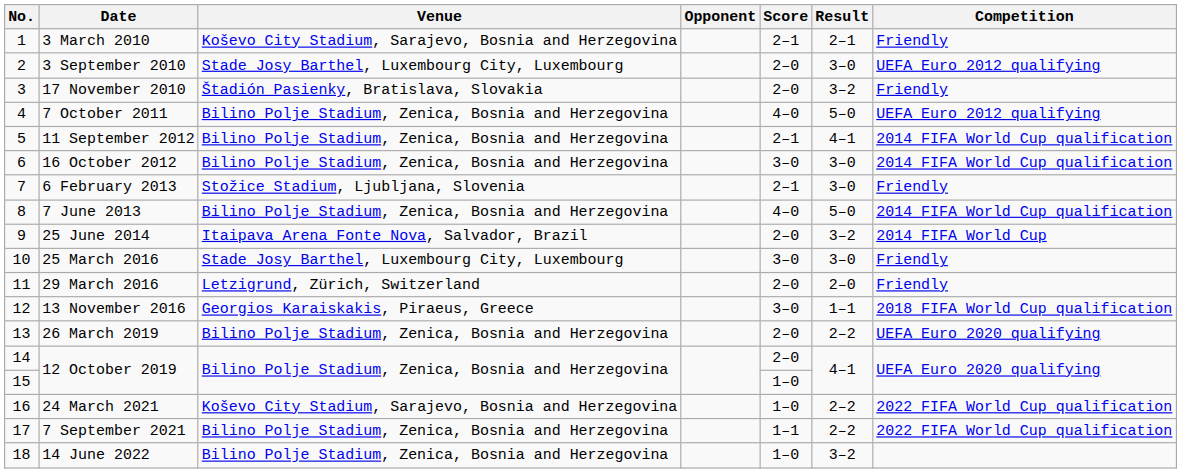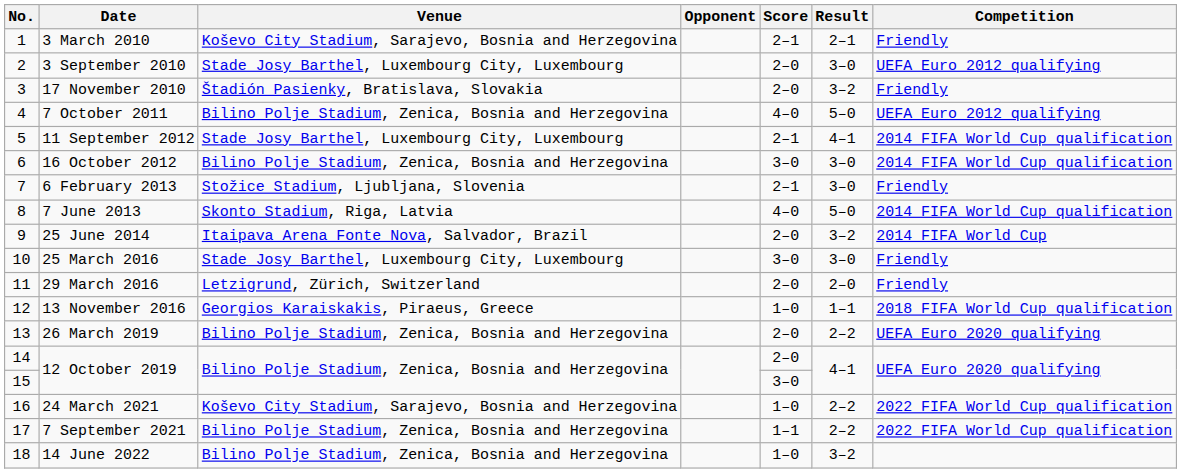11 September 2012 | Venue: Bilino Polje Stadium, Zenica, Bosnia and Herzegovina -> Stade Josy Barthel, Luxembourg City, Luxembourg
7 June 2013 | Venue: Bilino Polje Stadium, Zenica, Bosnia and Herzegovina -> Skonto Stadium, Riga, Latvia
13 November 2016 | Score: 3–0 -> 1–0
15 / 12 October 2019 | Score: 1–0 -> 3–0
